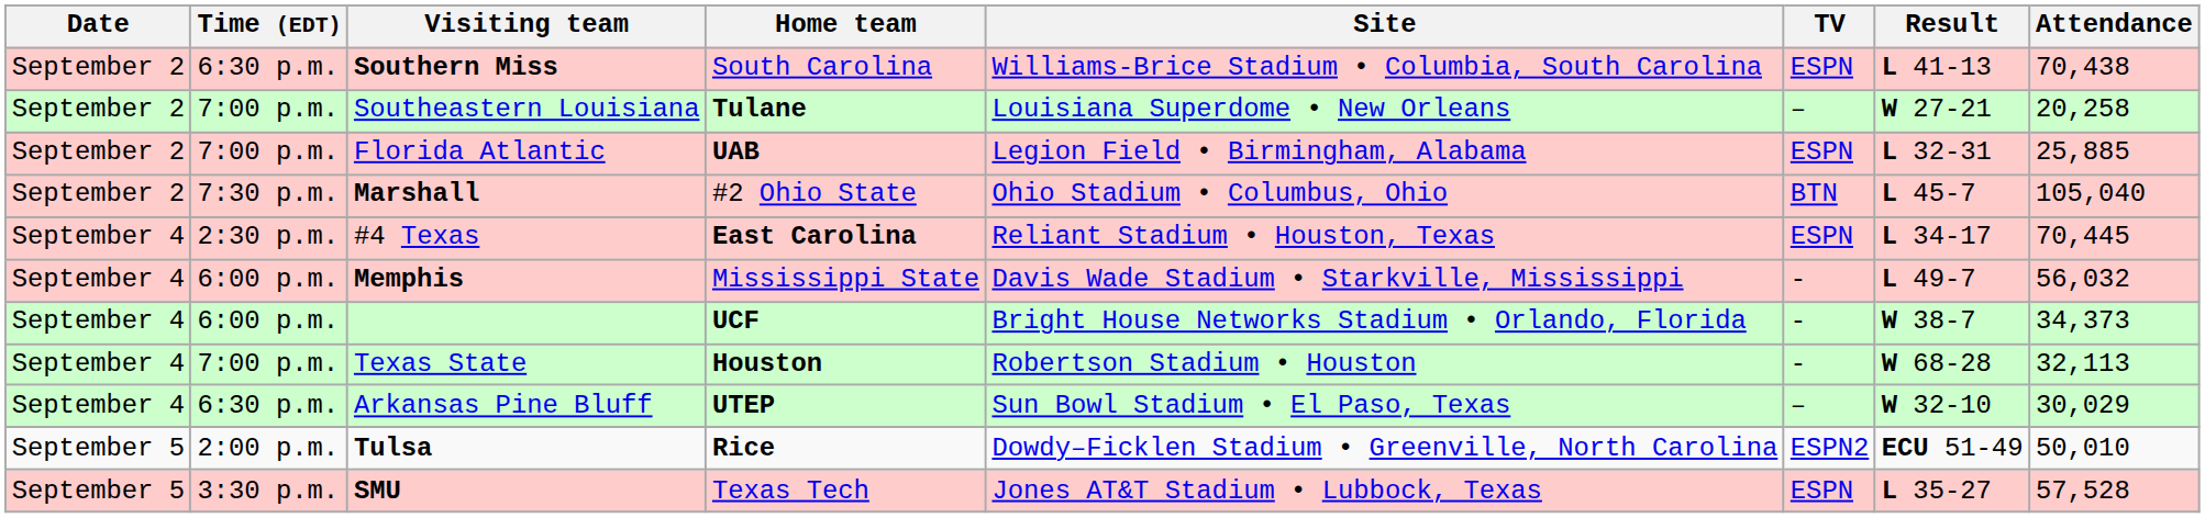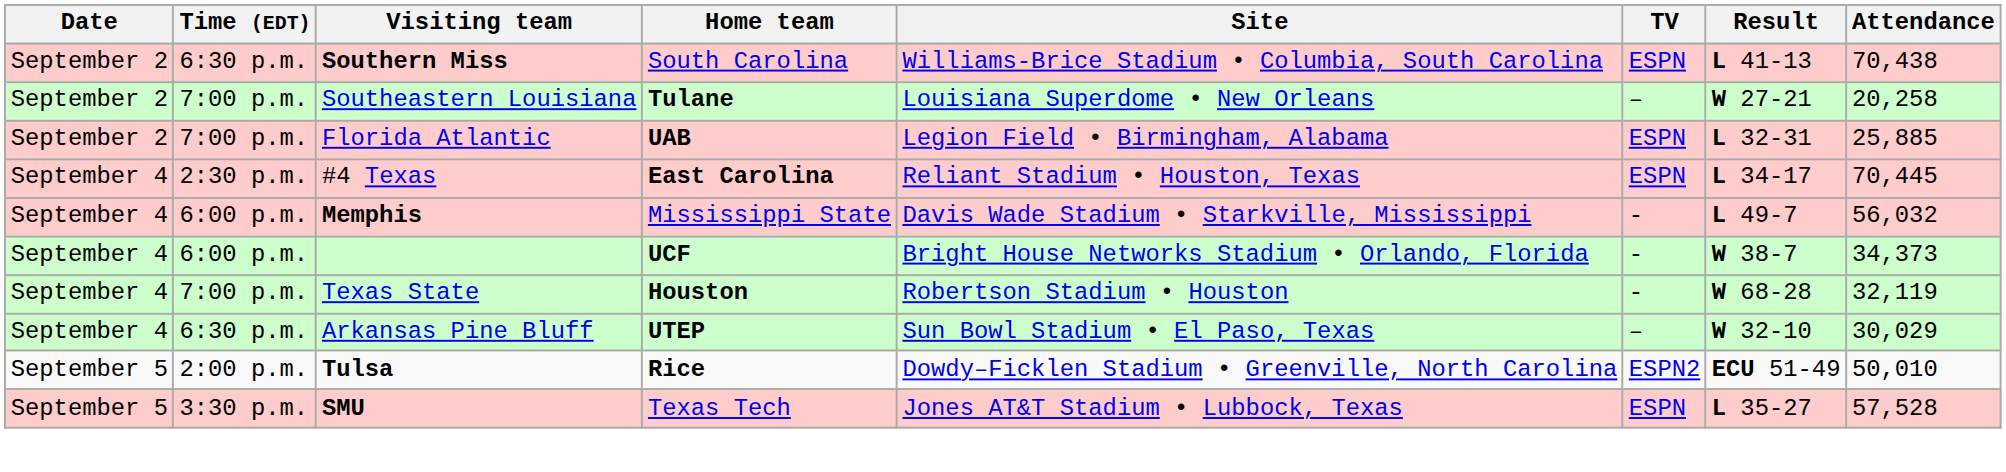- row: September 2 | 7:30 p.m. | Marshall | #2 Ohio State | Ohio Stadium • Columbus, Ohio | BTN | L 45-7 | 105,040
Texas State | Attendance: 32,113 -> 32,119
